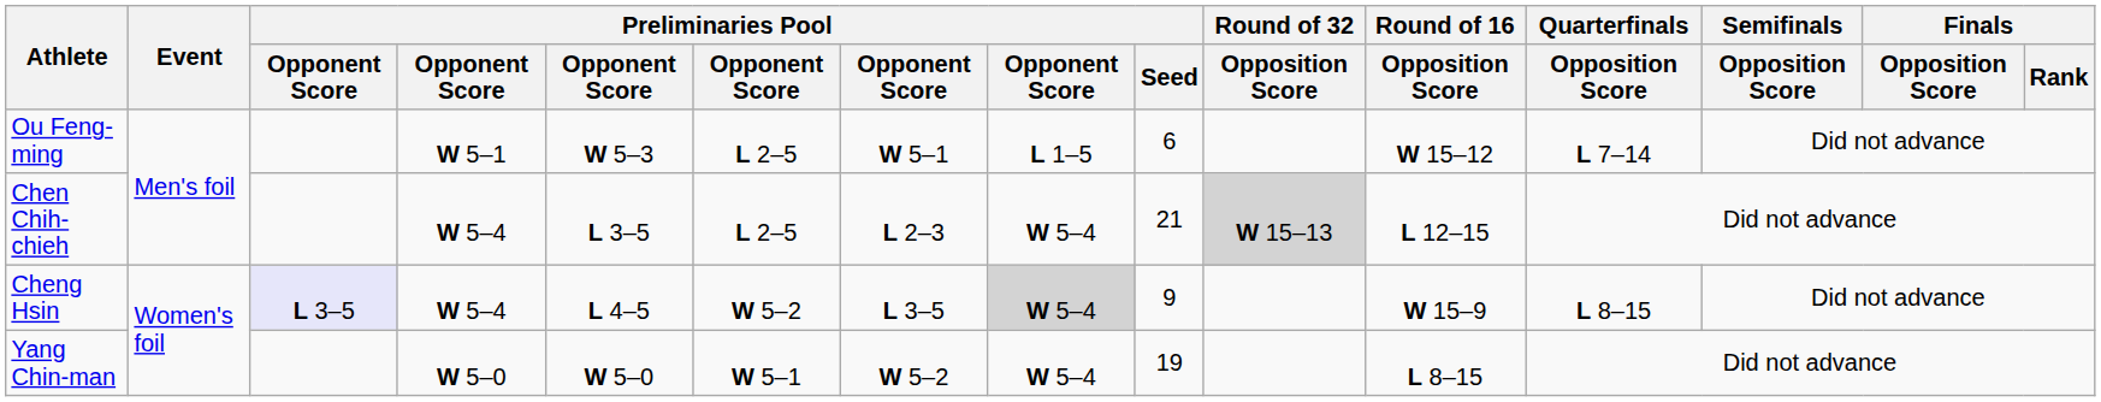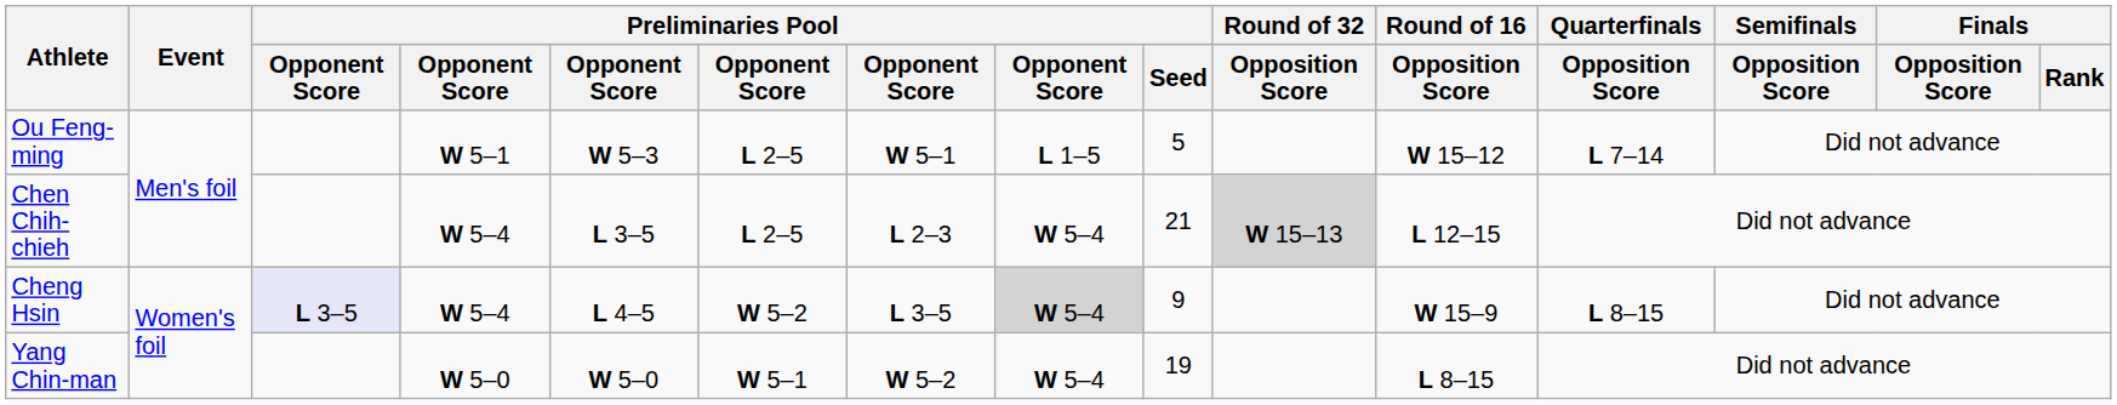Ou Feng-ming | Preliminaries Pool / Seed: 6 -> 5
